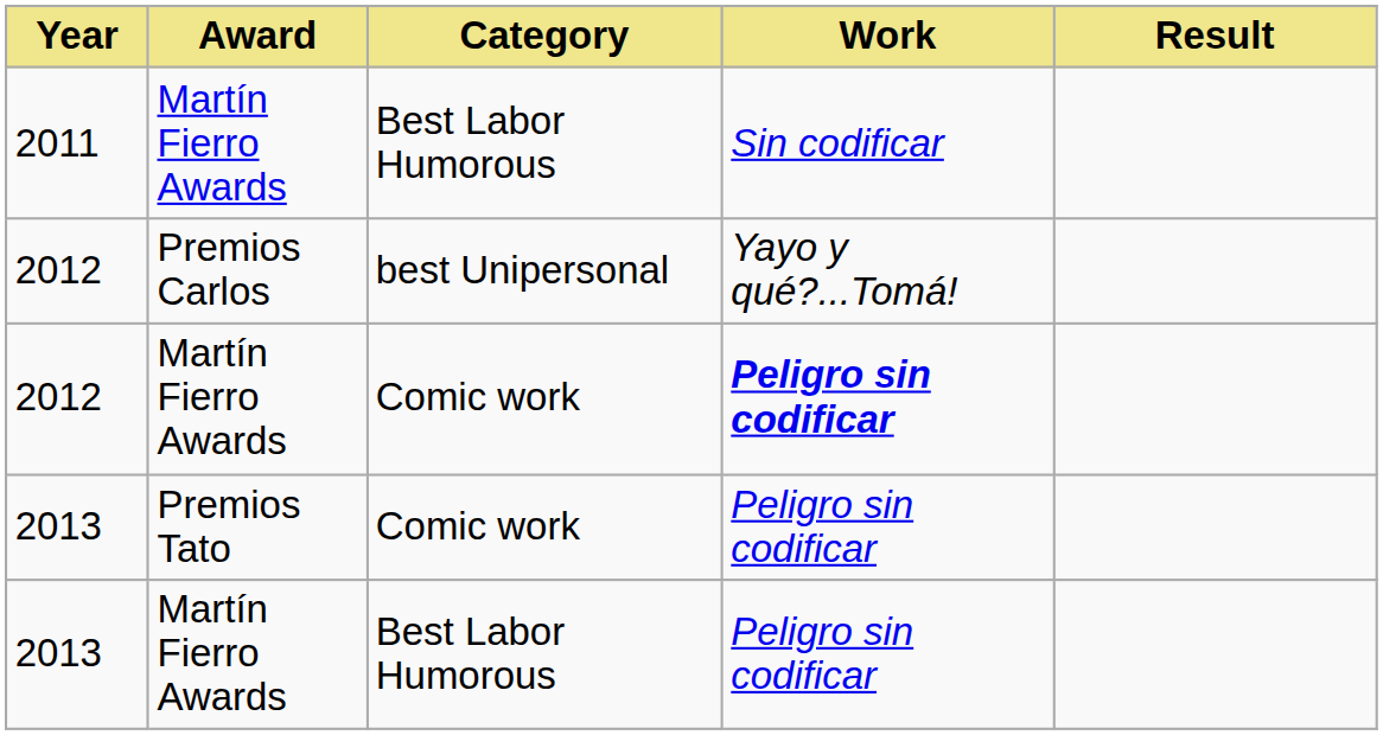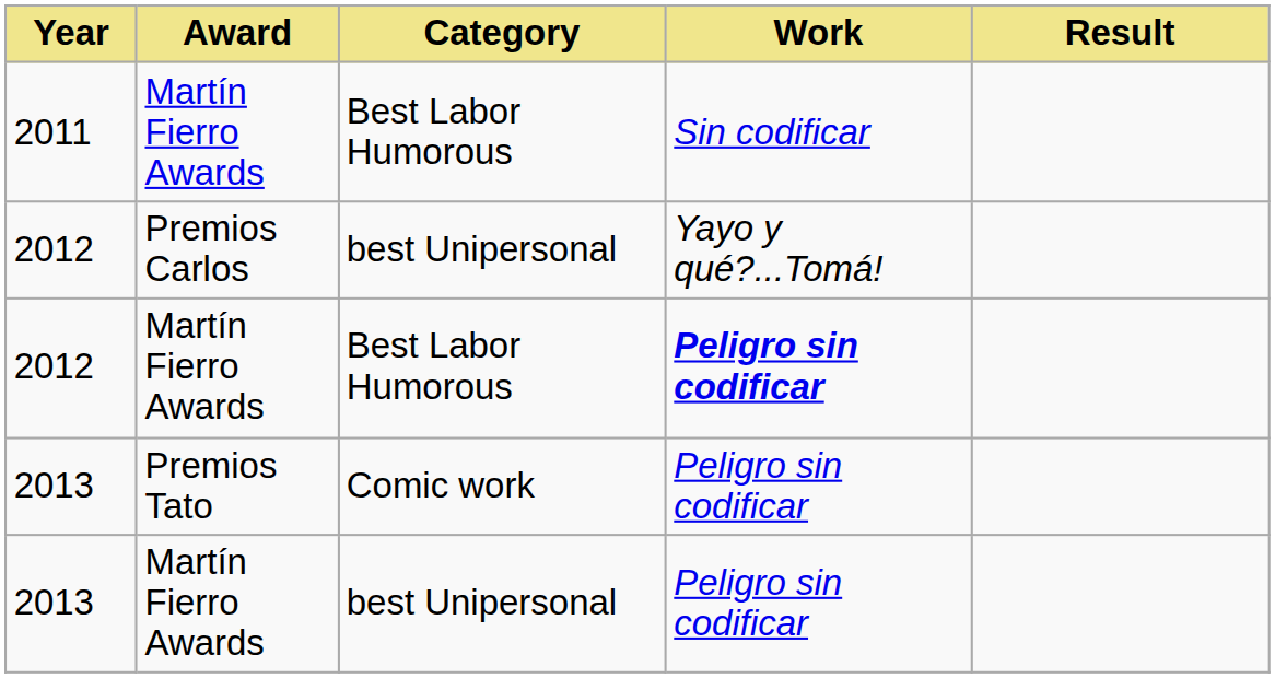2012 / Martín Fierro Awards | Category: Comic work -> Best Labor Humorous
2013 / Martín Fierro Awards | Category: Best Labor Humorous -> best Unipersonal
